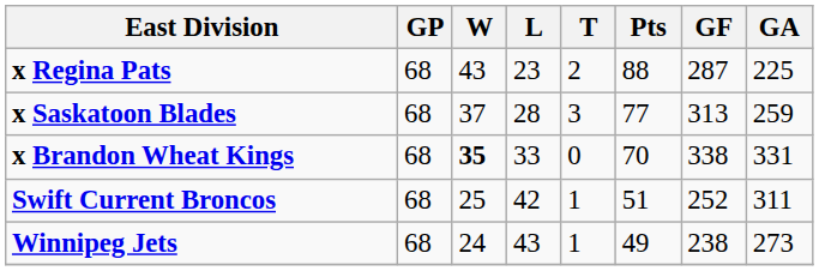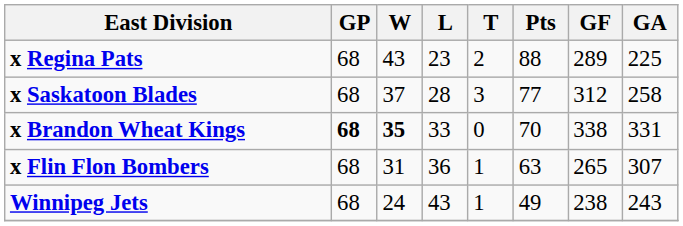x Regina Pats | GF: 287 -> 289
x Saskatoon Blades | GF: 313 -> 312
x Saskatoon Blades | GA: 259 -> 258
x Brandon Wheat Kings | GP: normal -> bold
+ row: x Flin Flon Bombers | 68 | 31 | 36 | 1 | 63 | 265 | 307
- row: Swift Current Broncos | 68 | 25 | 42 | 1 | 51 | 252 | 311
Winnipeg Jets | GA: 273 -> 243
